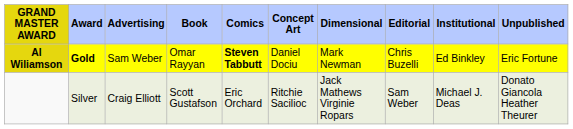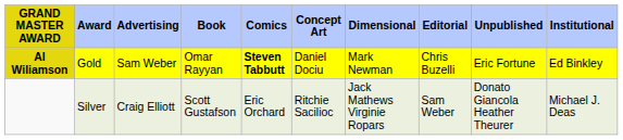columns swapped: Institutional <-> Unpublished
Al Wiliamson | Award: bold -> normal
